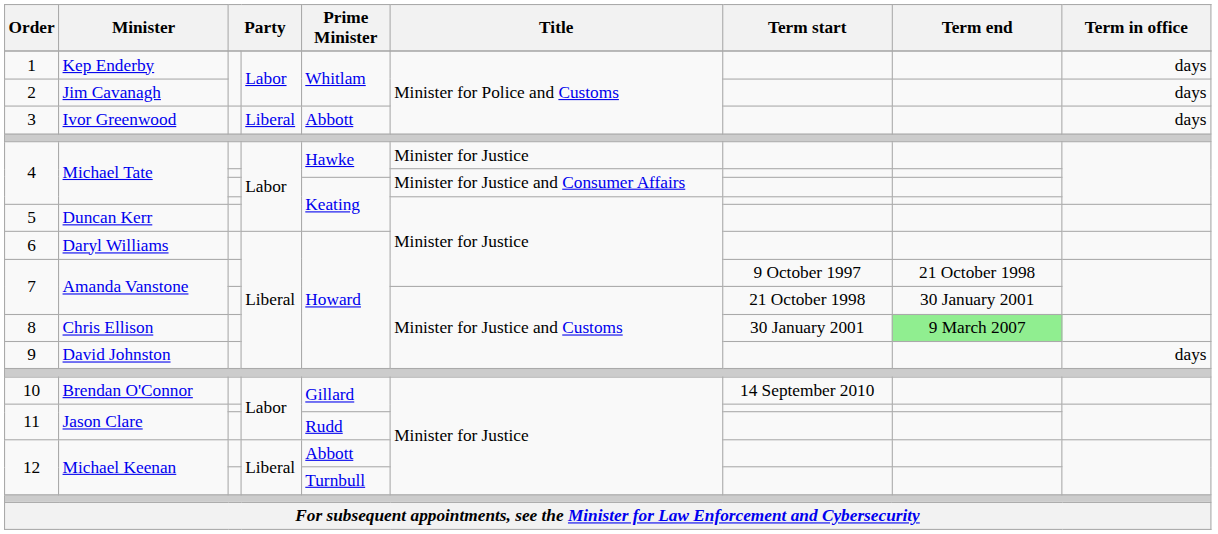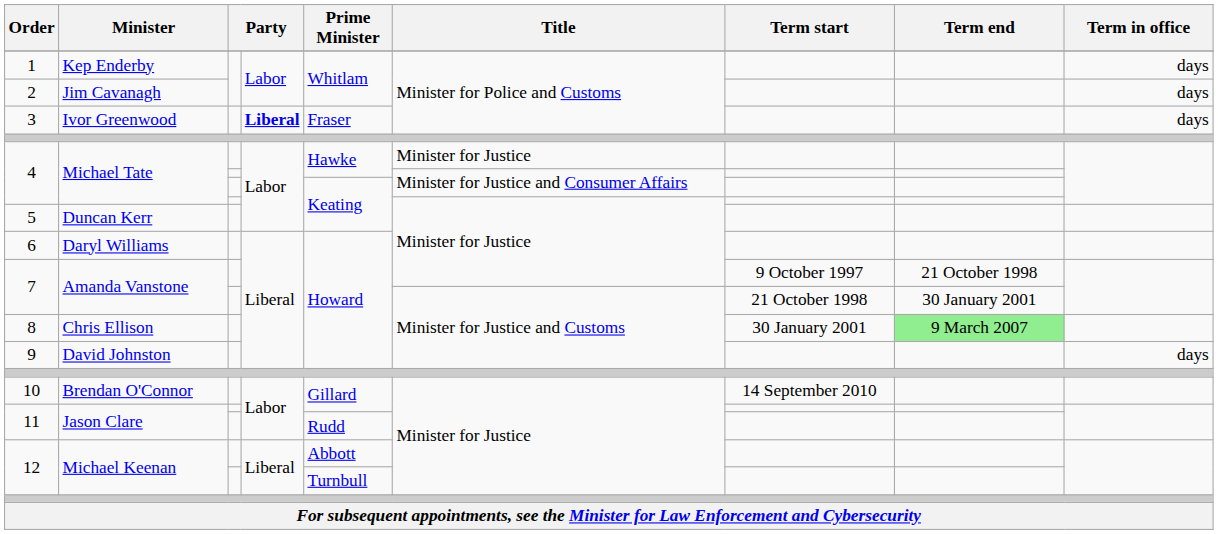3 | column 4: normal -> bold
3 | Prime Minister: Abbott -> Fraser
